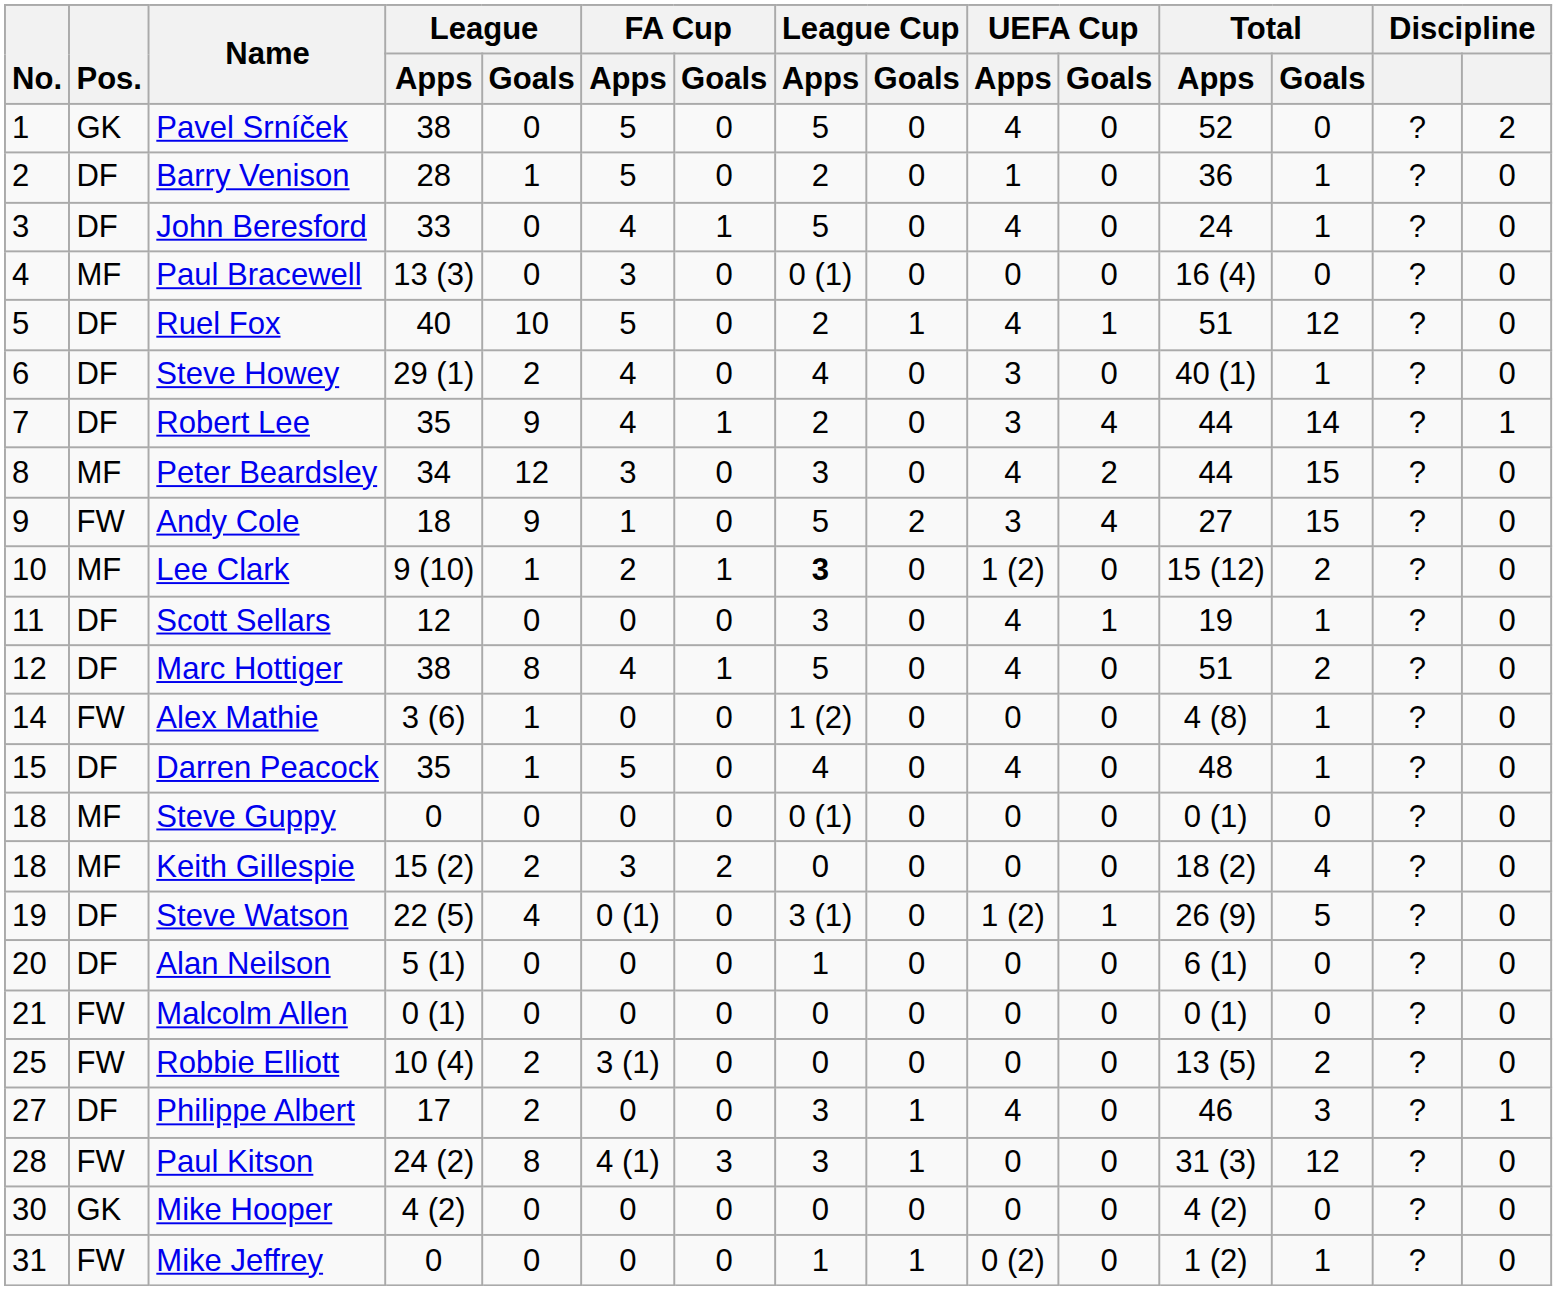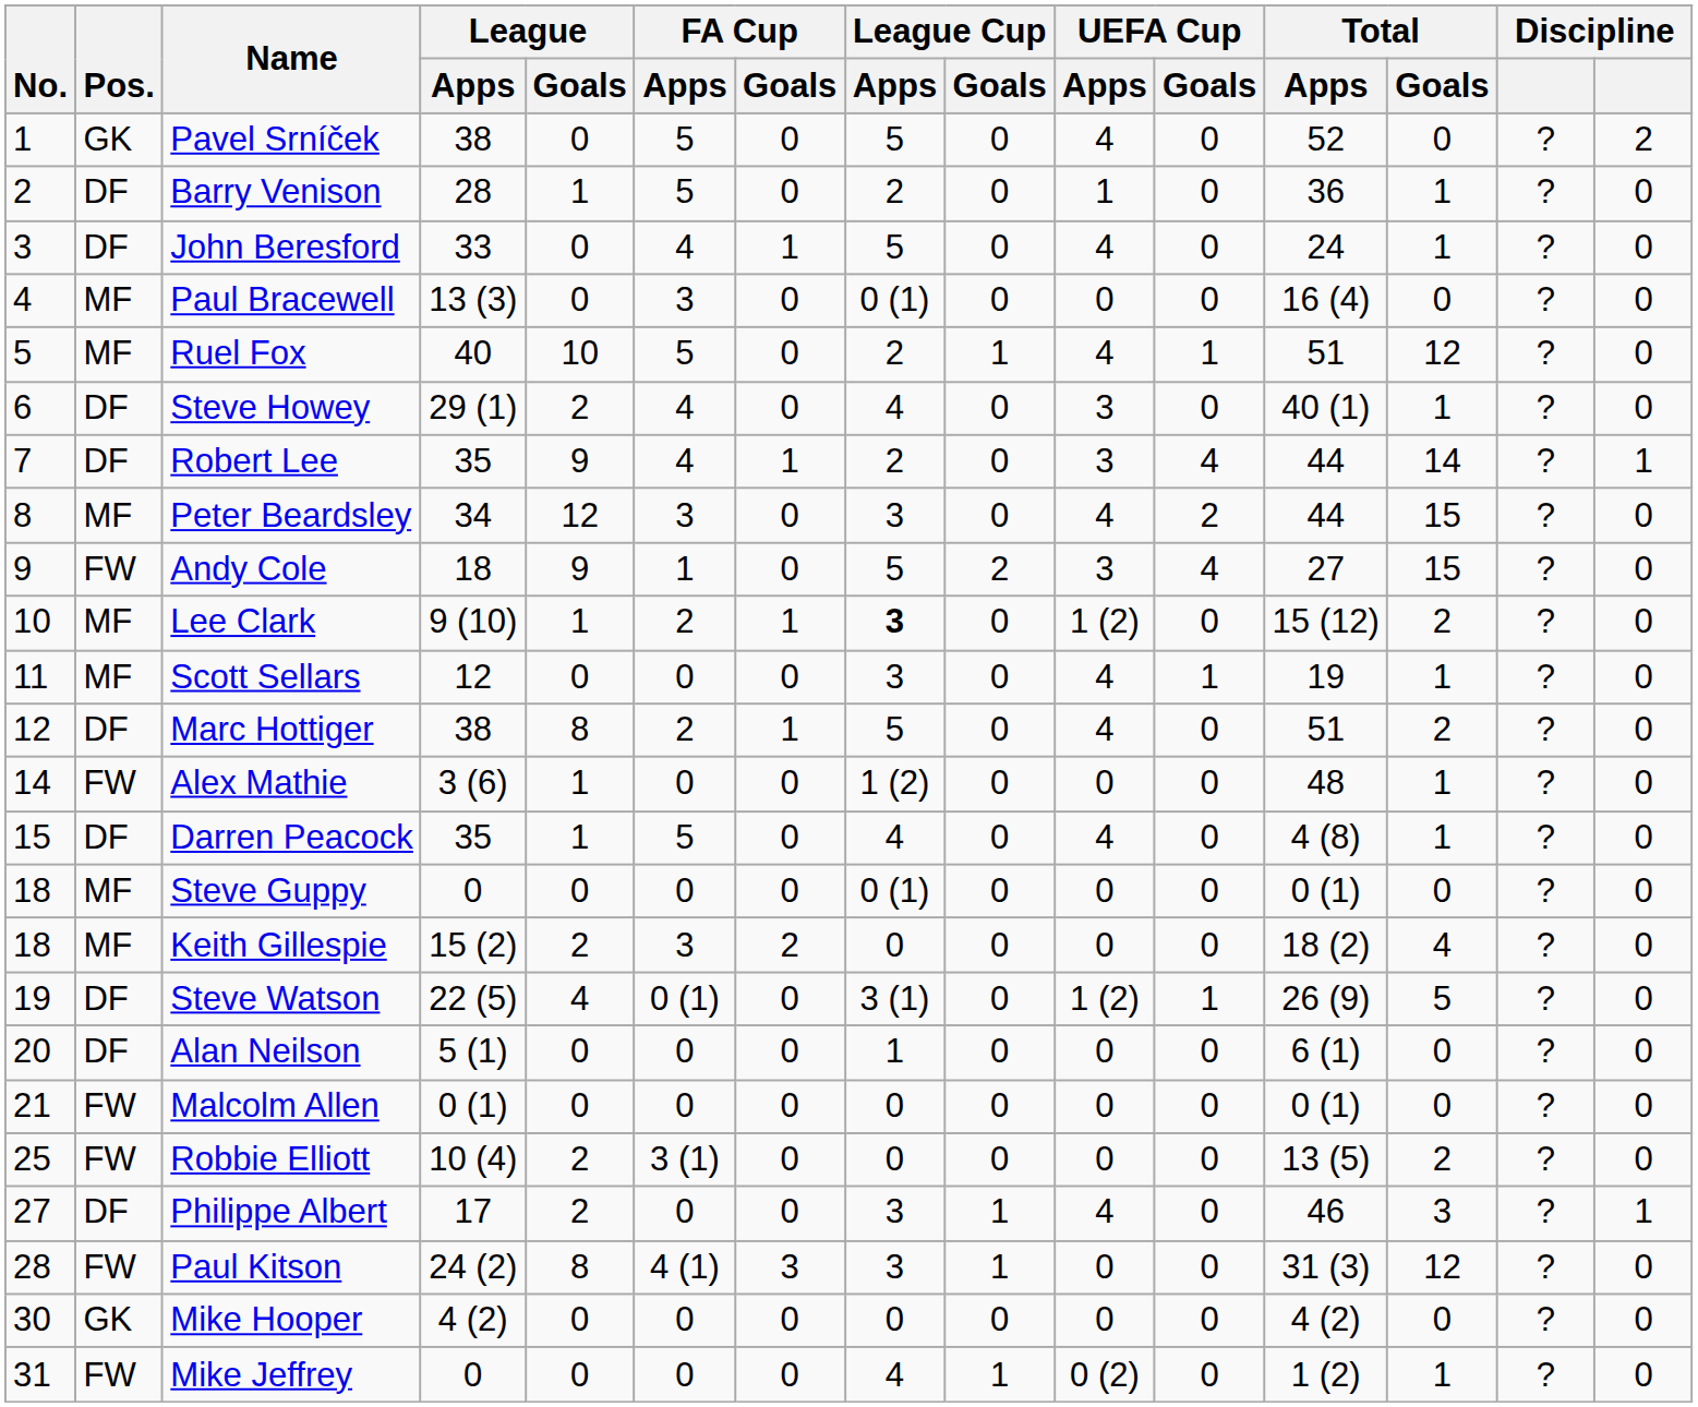Ruel Fox | Pos.: DF -> MF
Scott Sellars | Pos.: DF -> MF
Marc Hottiger | FA Cup / Apps: 4 -> 2
Alex Mathie | Total / Apps: 4 (8) -> 48
Darren Peacock | Total / Apps: 48 -> 4 (8)
Mike Jeffrey | League Cup / Apps: 1 -> 4
